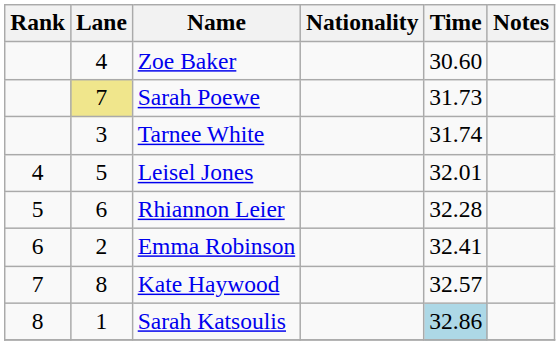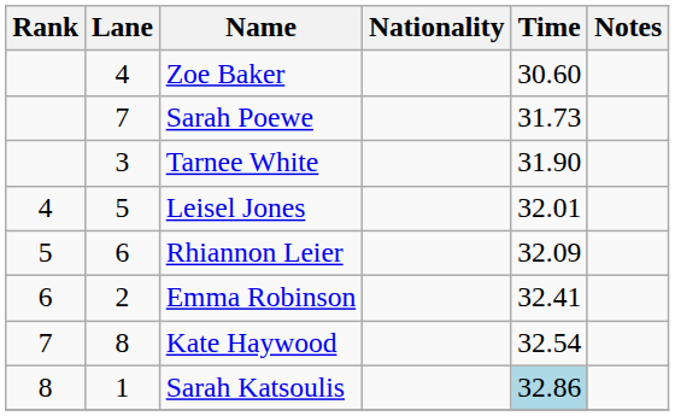Sarah Poewe | Lane: khaki background -> no background
Tarnee White | Time: 31.74 -> 31.90
Rhiannon Leier | Time: 32.28 -> 32.09
Kate Haywood | Time: 32.57 -> 32.54
